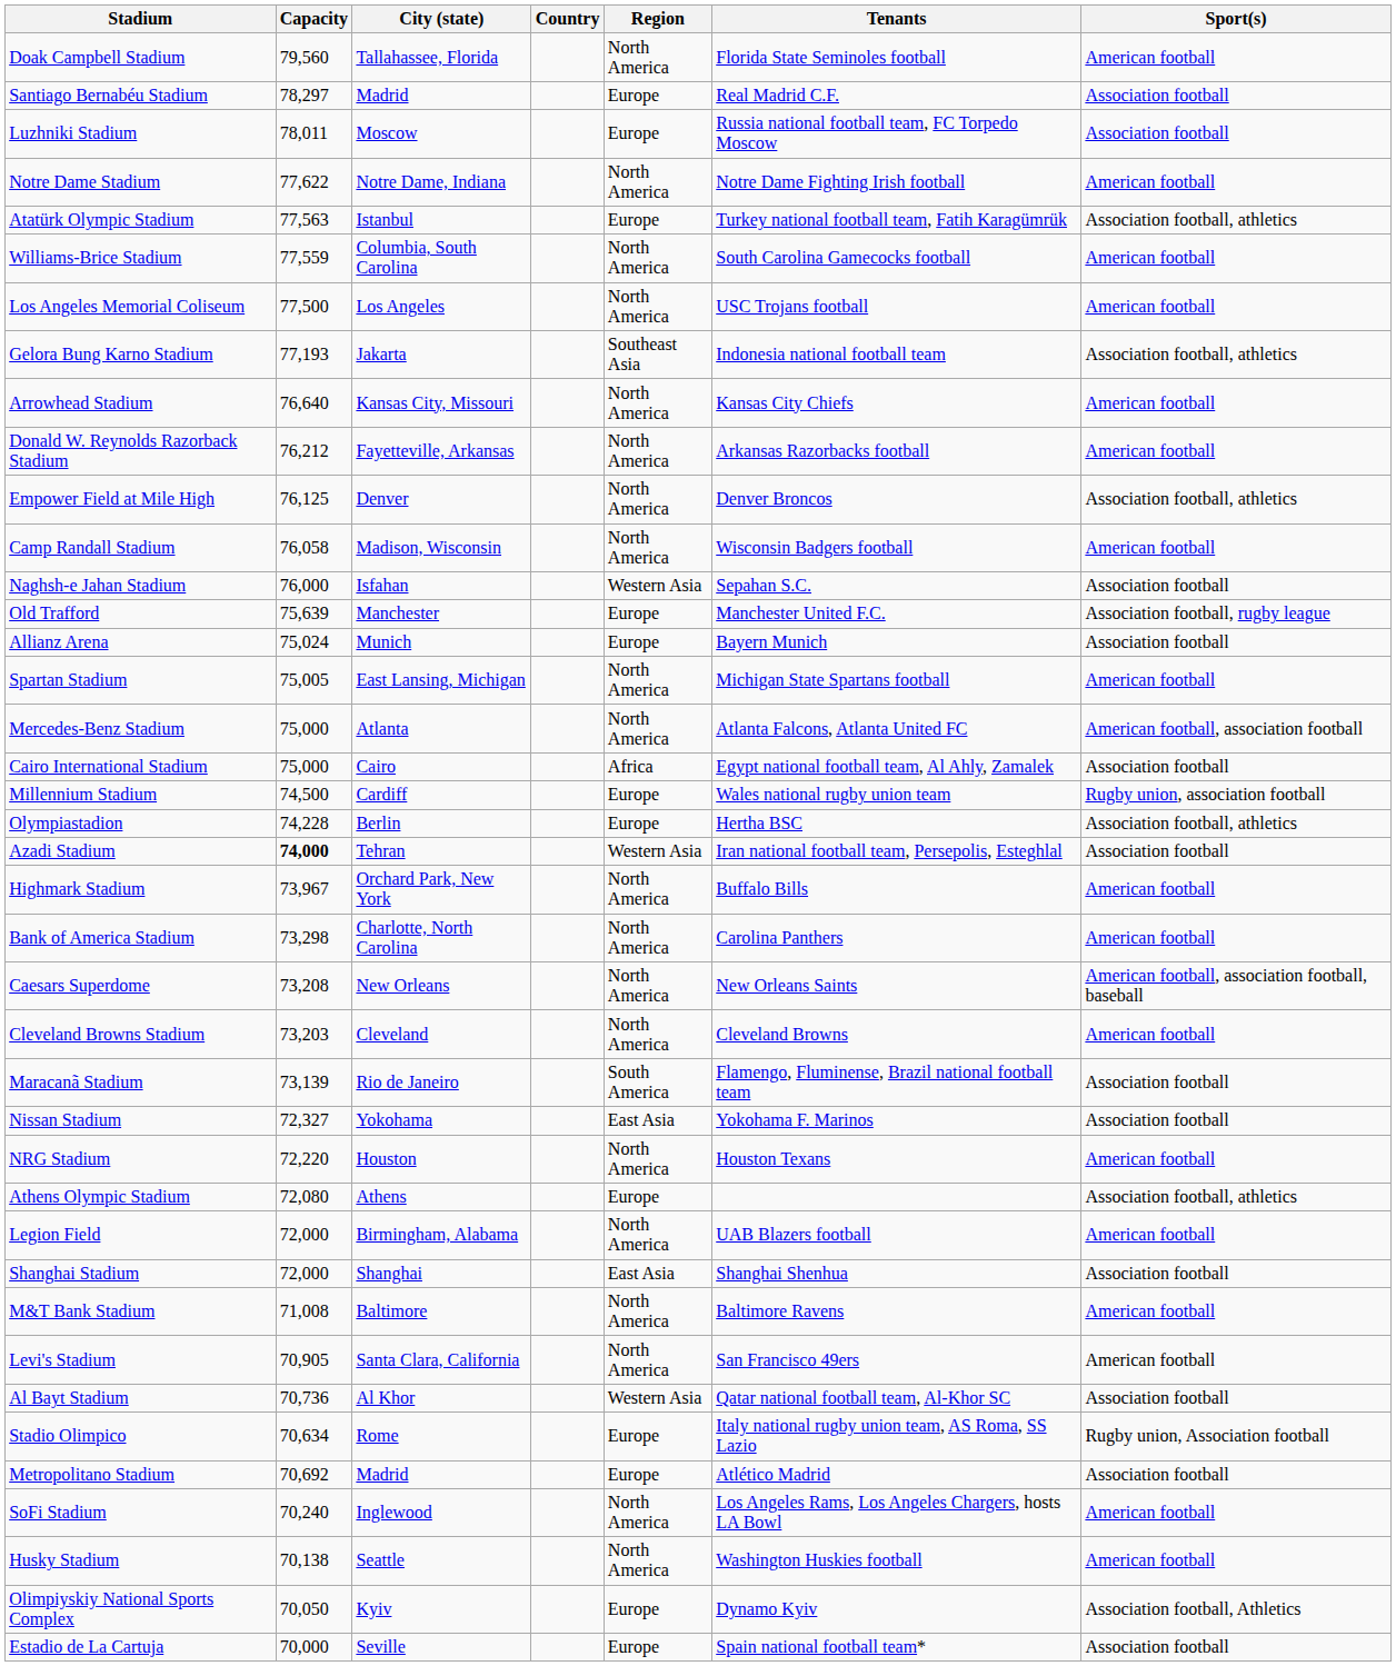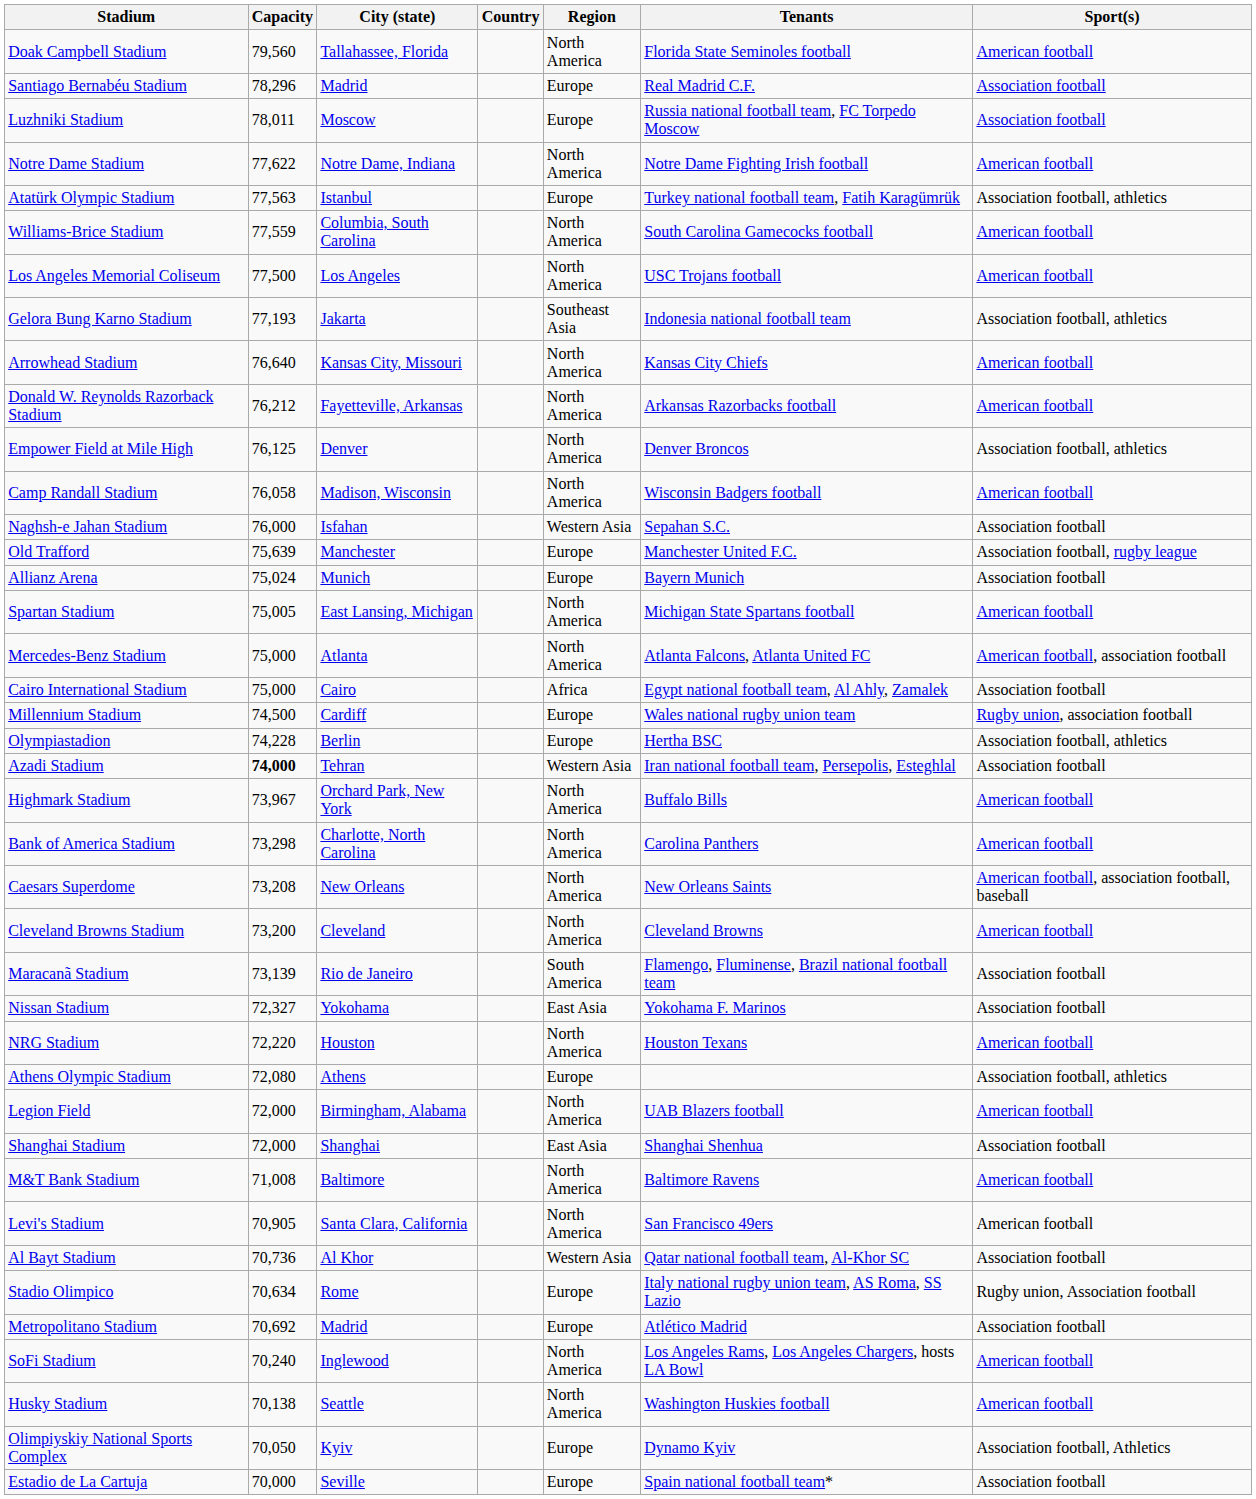Santiago Bernabéu Stadium | Capacity: 78,297 -> 78,296
Cleveland Browns Stadium | Capacity: 73,203 -> 73,200
